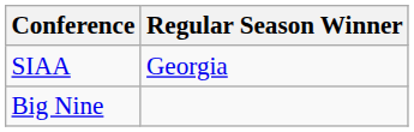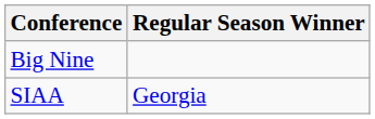rows swapped: Big Nine <-> SIAA
